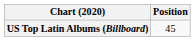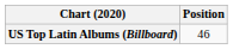US Top Latin Albums (Billboard) | Position: 45 -> 46
